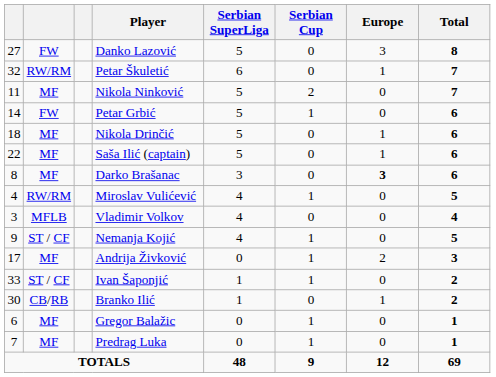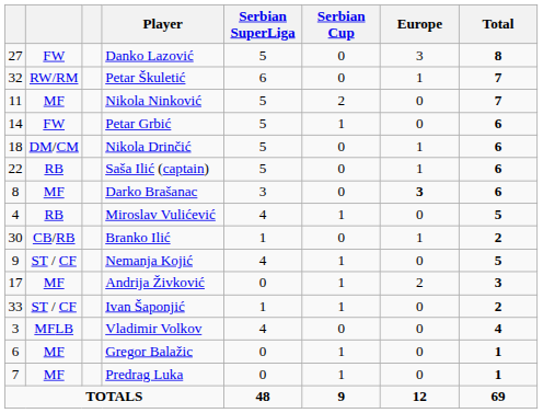Nikola Drinčić | column 2: MF -> DM/CM
Saša Ilić (captain) | column 2: MF -> RB
Miroslav Vulićević | column 2: RW/RM -> RB
rows swapped: Vladimir Volkov <-> Branko Ilić
